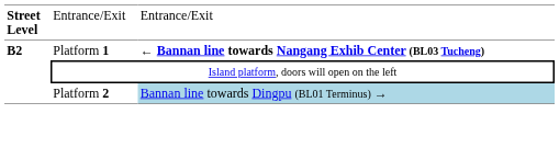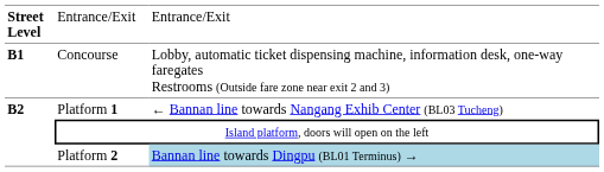+ row: B1 | Concourse | Lobby, automatic ticket dispensing machine, information desk, one-way faregates Restrooms (Outside fare zone near exit 2 and 3)
Platform 1 | column 3: bold -> normal
